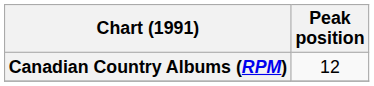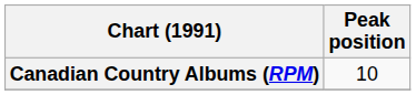Canadian Country Albums (RPM) | Peak position: 12 -> 10
